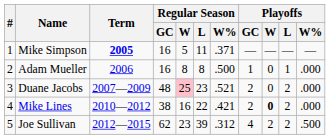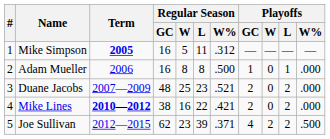Mike Simpson | Regular Season / W%: .371 -> .312
Duane Jacobs | Regular Season / W: pink background -> no background
Mike Lines | Term: normal -> bold
Mike Lines | Playoffs / W: bold -> normal
Joe Sullivan | Regular Season / W%: .312 -> .371
